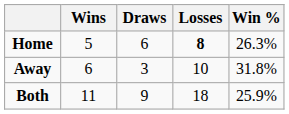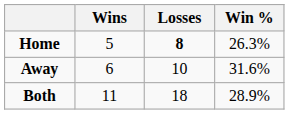- column: Draws | 6 | 3 | 9
Away | Win %: 31.8% -> 31.6%
Both | Win %: 25.9% -> 28.9%
